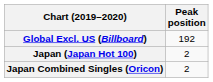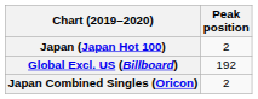rows swapped: Global Excl. US (Billboard) <-> Japan (Japan Hot 100)
